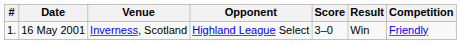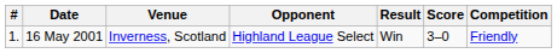columns swapped: Score <-> Result
